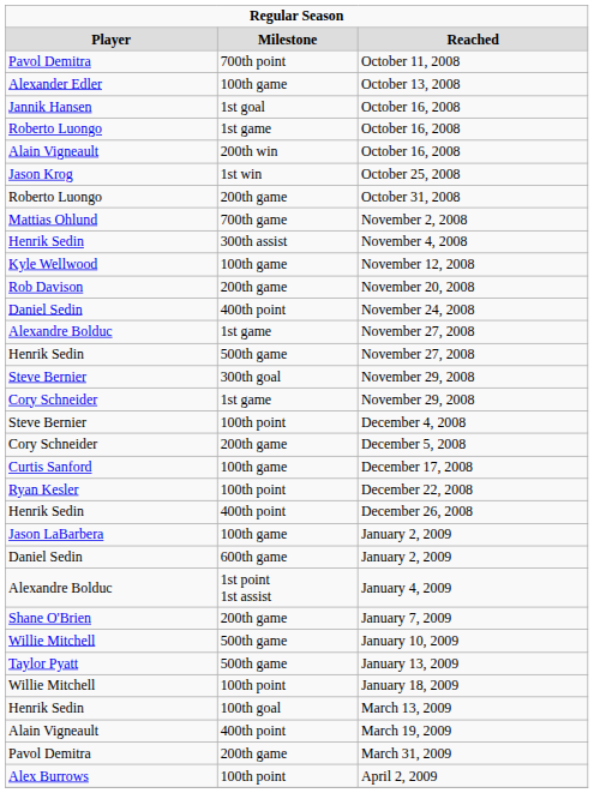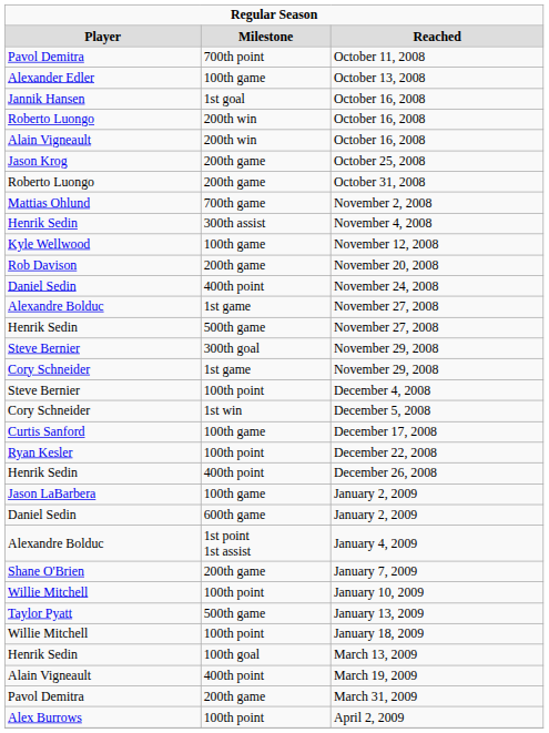Roberto Luongo / October 16, 2008 | column 2: 1st game -> 200th win
October 25, 2008 | column 2: 1st win -> 200th game
December 5, 2008 | column 2: 200th game -> 1st win
January 10, 2009 | column 2: 500th game -> 100th point
